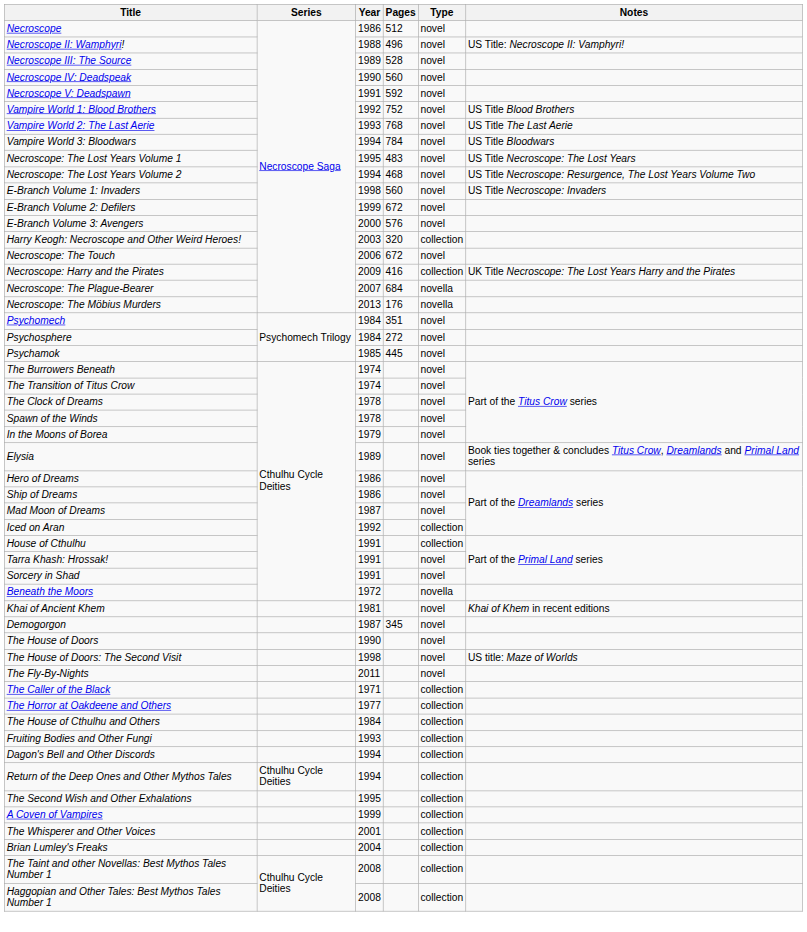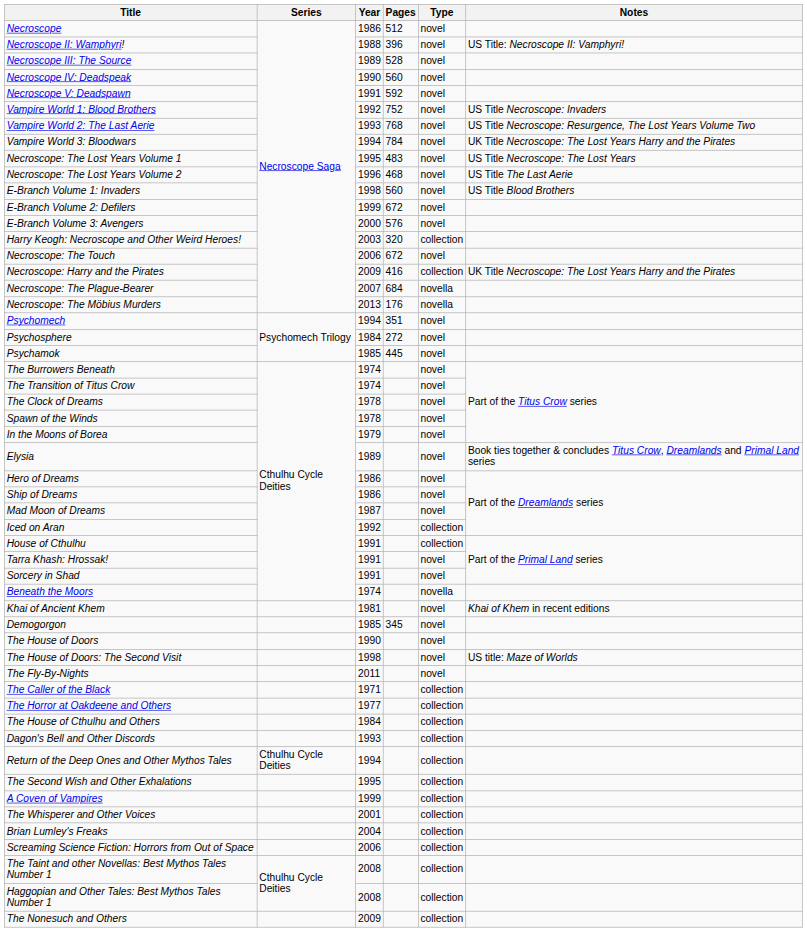Necroscope II: Wamphyri! | Pages: 496 -> 396
Vampire World 1: Blood Brothers | Notes: US Title Blood Brothers -> US Title Necroscope: Invaders
Vampire World 2: The Last Aerie | Notes: US Title The Last Aerie -> US Title Necroscope: Resurgence, The Lost Years Volume Two
Vampire World 3: Bloodwars | Notes: US Title Bloodwars -> UK Title Necroscope: The Lost Years Harry and the Pirates
Necroscope: The Lost Years Volume 2 | Year: 1994 -> 1996
Necroscope: The Lost Years Volume 2 | Notes: US Title Necroscope: Resurgence, The Lost Years Volume Two -> US Title The Last Aerie
E-Branch Volume 1: Invaders | Notes: US Title Necroscope: Invaders -> US Title Blood Brothers
Psychomech | Year: 1984 -> 1994
Beneath the Moors | Year: 1972 -> 1974
Demogorgon | Year: 1987 -> 1985
- row: Fruiting Bodies and Other Fungi | 1993 | collection
Dagon's Bell and Other Discords | Year: 1994 -> 1993
+ row: Screaming Science Fiction: Horrors from Out of Space | 2006 | collection
+ row: The Nonesuch and Others | 2009 | collection
